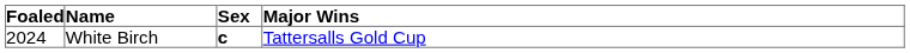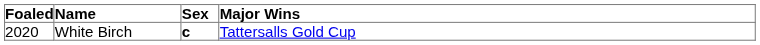White Birch | Foaled: 2024 -> 2020
